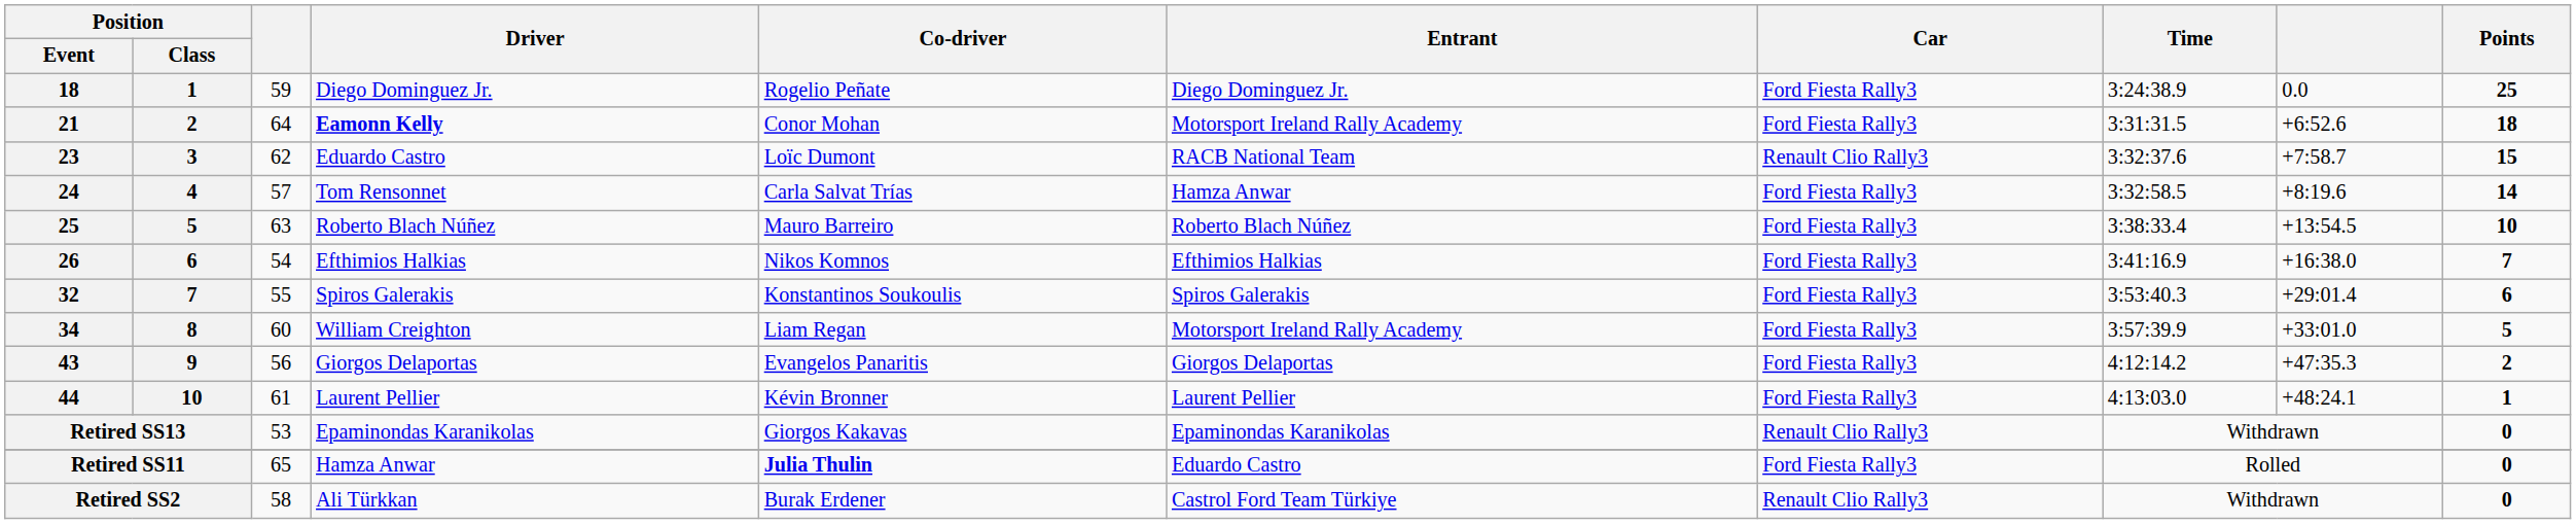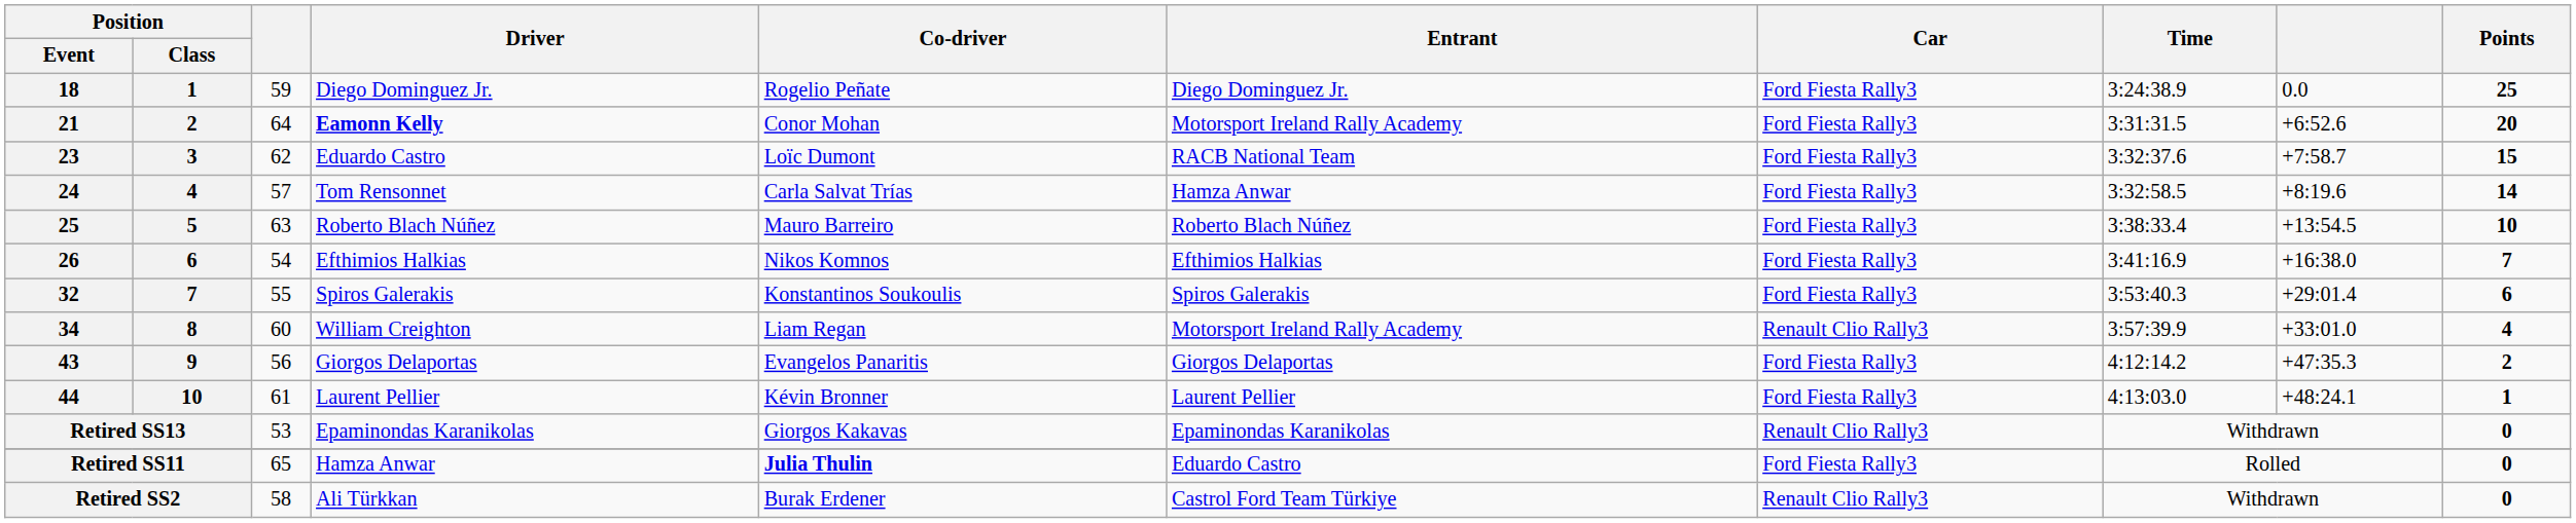21 | Points: 18 -> 20
23 | Car: Renault Clio Rally3 -> Ford Fiesta Rally3
34 | Car: Ford Fiesta Rally3 -> Renault Clio Rally3
34 | Points: 5 -> 4
